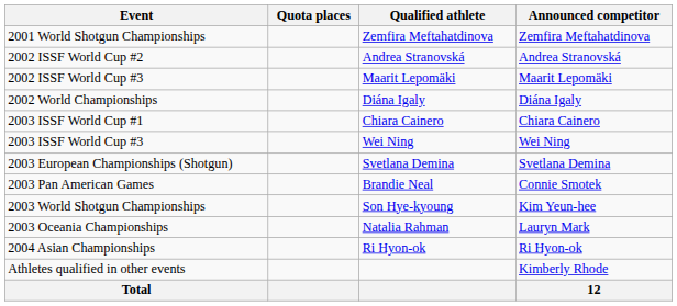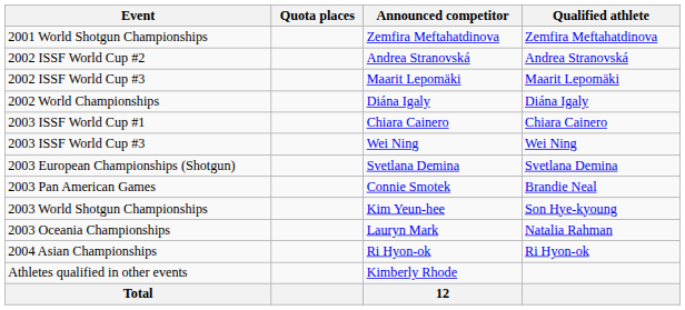columns swapped: Qualified athlete <-> Announced competitor
